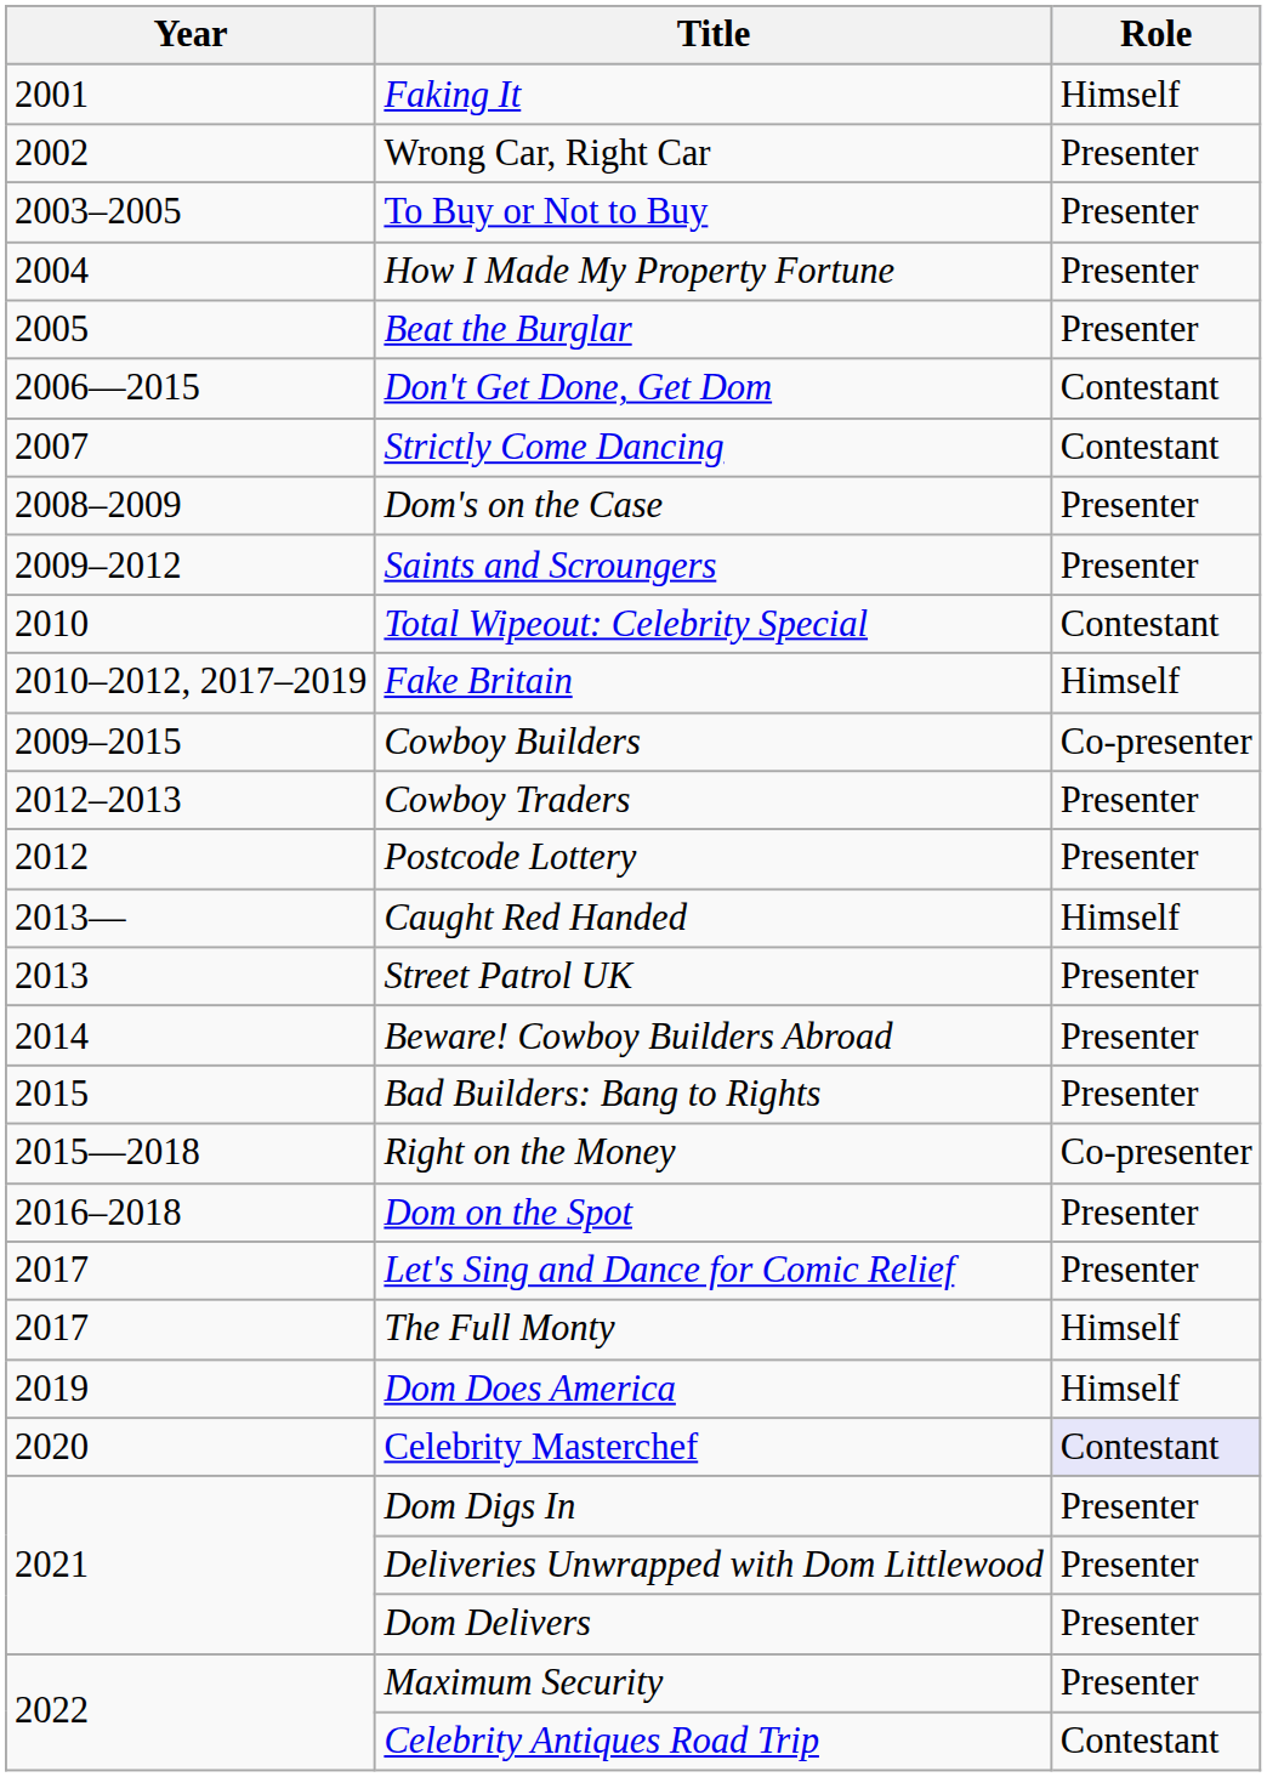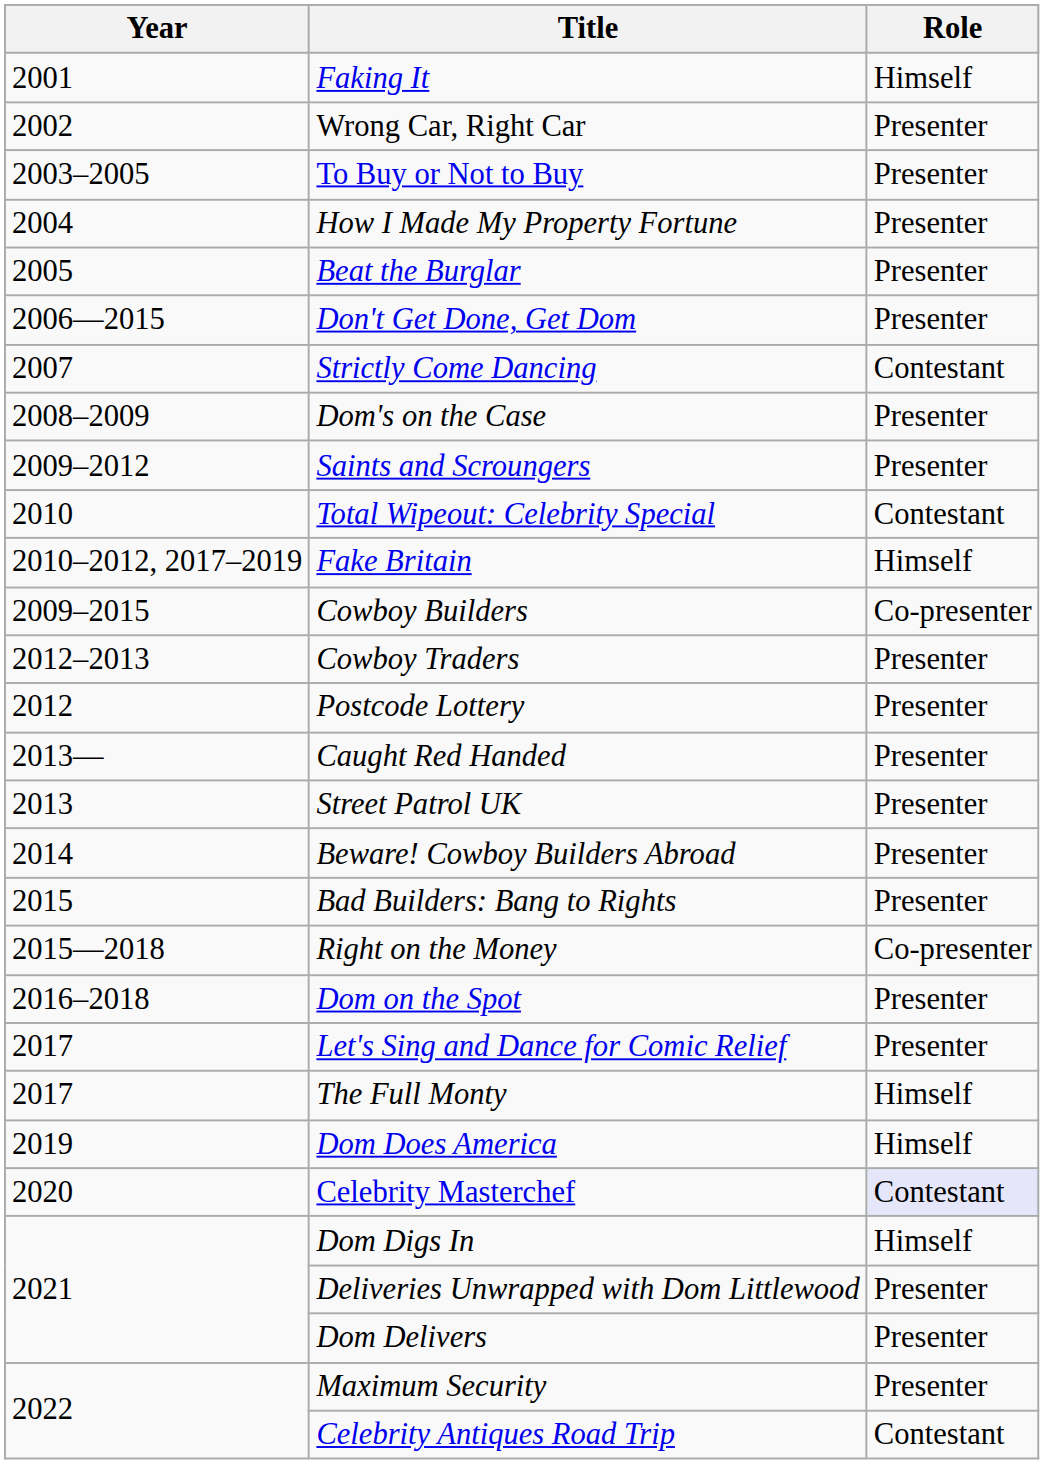Don't Get Done, Get Dom | Role: Contestant -> Presenter
Caught Red Handed | Role: Himself -> Presenter
Dom Digs In | Role: Presenter -> Himself
